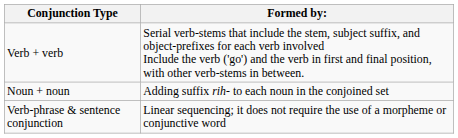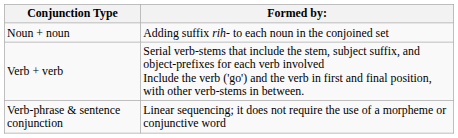rows swapped: Noun + noun <-> Verb + verb
